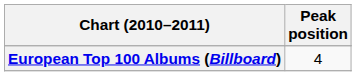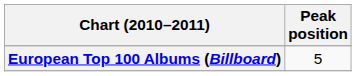European Top 100 Albums (Billboard) | Peak position: 4 -> 5
